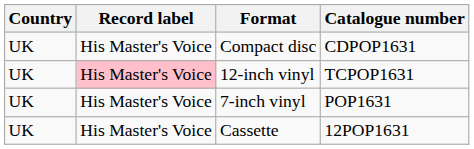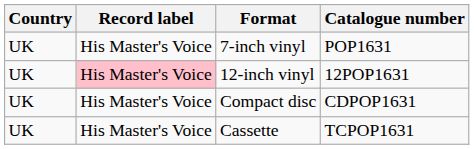rows swapped: 7-inch vinyl <-> Compact disc
12-inch vinyl | Catalogue number: TCPOP1631 -> 12POP1631
Cassette | Catalogue number: 12POP1631 -> TCPOP1631
